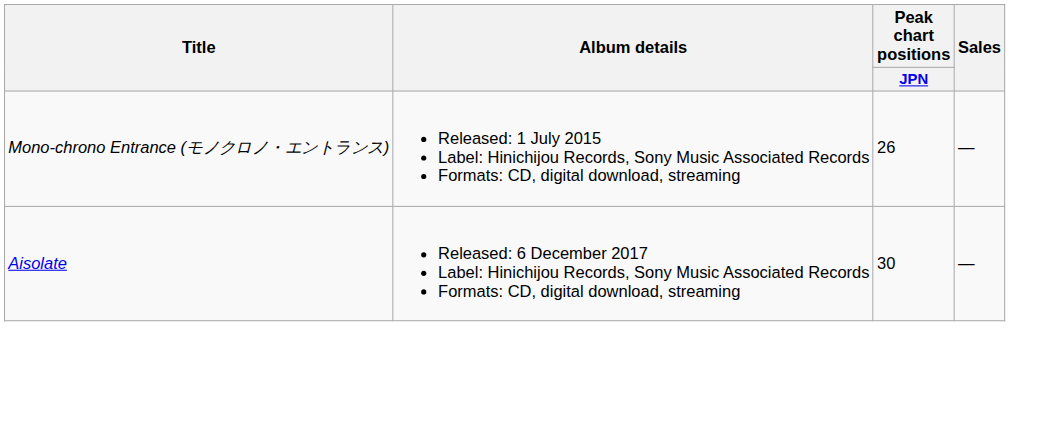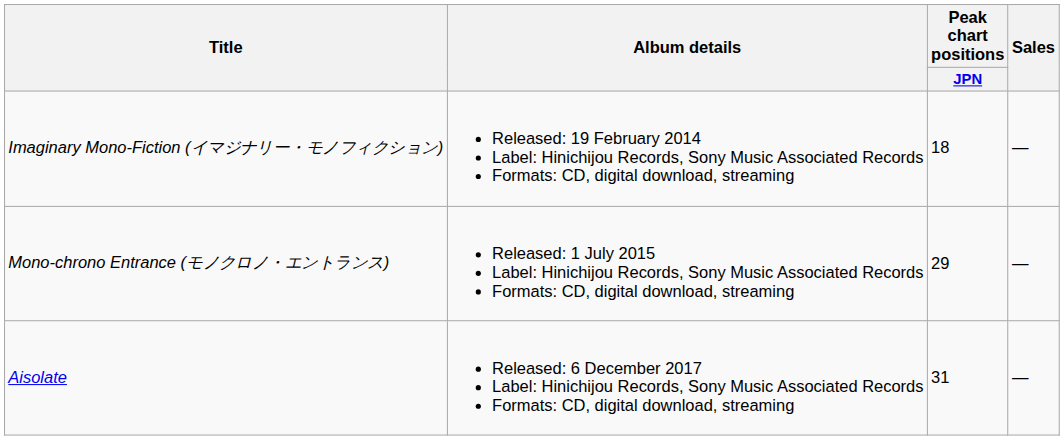+ row: Imaginary Mono-Fiction (イマジナリー・モノフィクション) | Released: 19 February 2014 Label: Hinichijou Records, Sony Music Associated Records Formats: CD, digital download, streaming | 18 | —
Mono-chrono Entrance (モノクロノ・エントランス) | Peak chart positions / JPN: 26 -> 29
Aisolate | Peak chart positions / JPN: 30 -> 31
